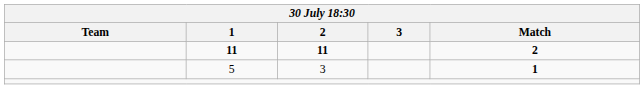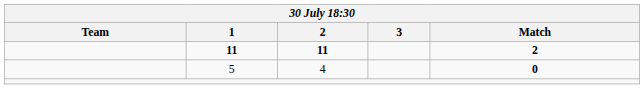5 | 2: 3 -> 4
5 | Match: 1 -> 0
